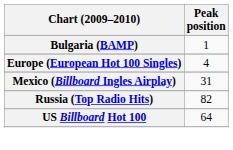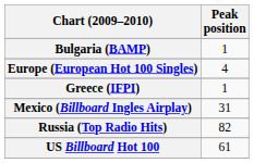+ row: Greece (IFPI) | 1
US Billboard Hot 100 | Peak position: 64 -> 61
